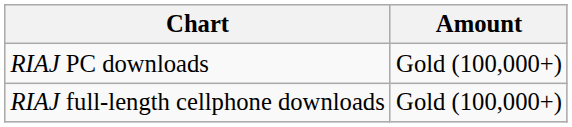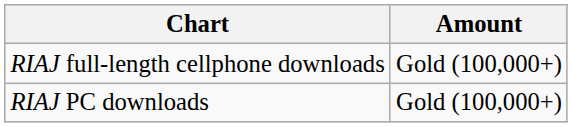rows swapped: RIAJ full-length cellphone downloads <-> RIAJ PC downloads
